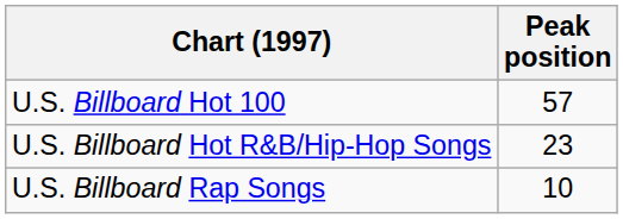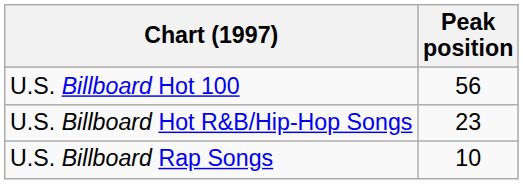U.S. Billboard Hot 100 | Peak position: 57 -> 56
